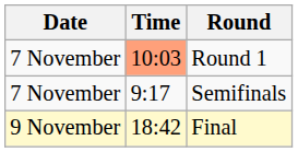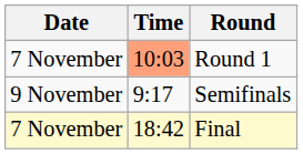Semifinals | Date: 7 November -> 9 November
Final | Date: 9 November -> 7 November
